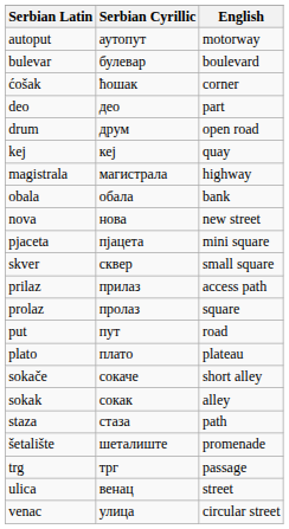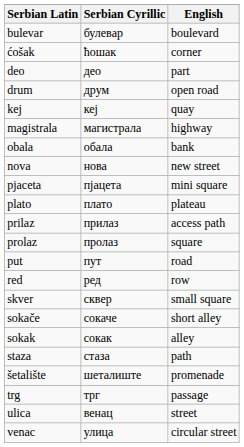- row: autoput | аутопут | motorway
rows swapped: plato <-> skver
+ row: red | ред | row
